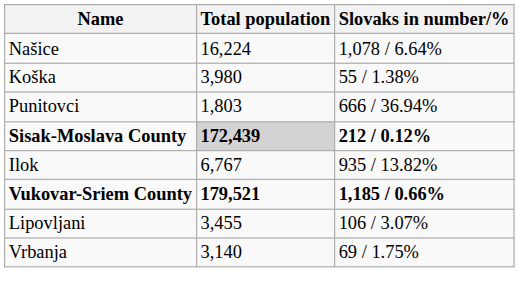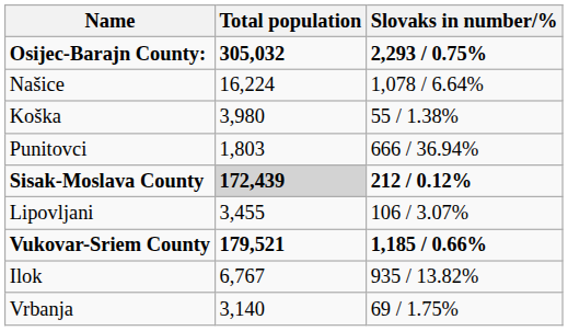+ row: Osijec-Barajn County: | 305,032 | 2,293 / 0.75%
rows swapped: Lipovljani <-> Ilok
